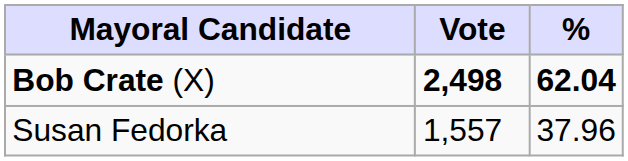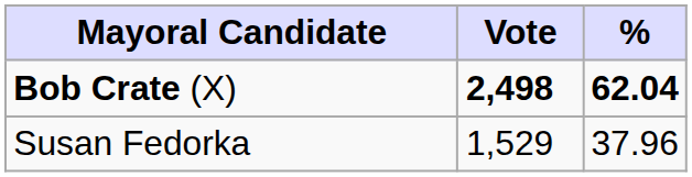Susan Fedorka | Vote: 1,557 -> 1,529
